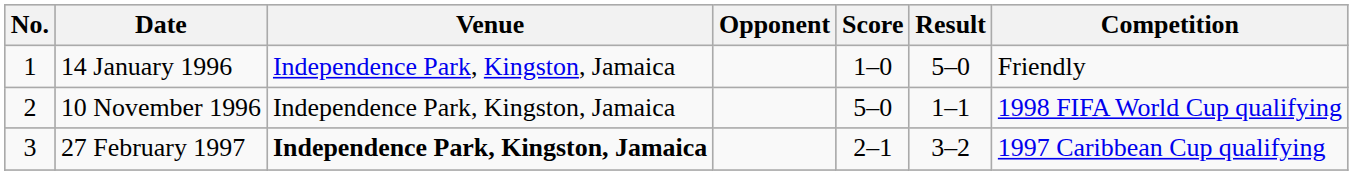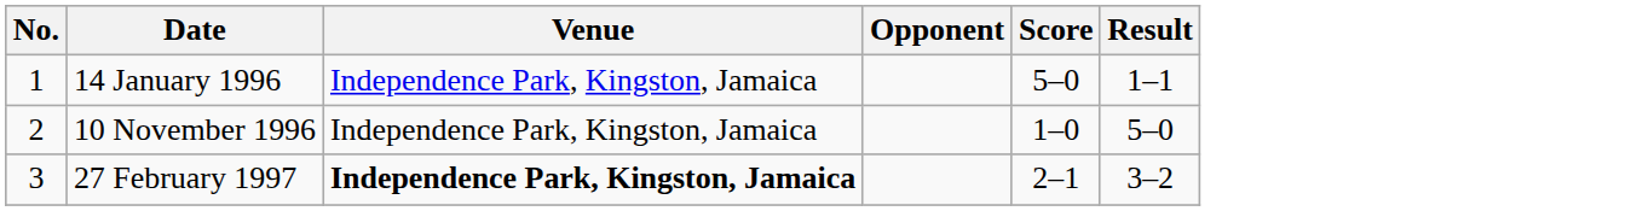- column: Competition | Friendly | 1998 FIFA World Cup qualifying | 1997 Caribbean Cup qualifying
14 January 1996 | Score: 1–0 -> 5–0
14 January 1996 | Result: 5–0 -> 1–1
10 November 1996 | Score: 5–0 -> 1–0
10 November 1996 | Result: 1–1 -> 5–0
